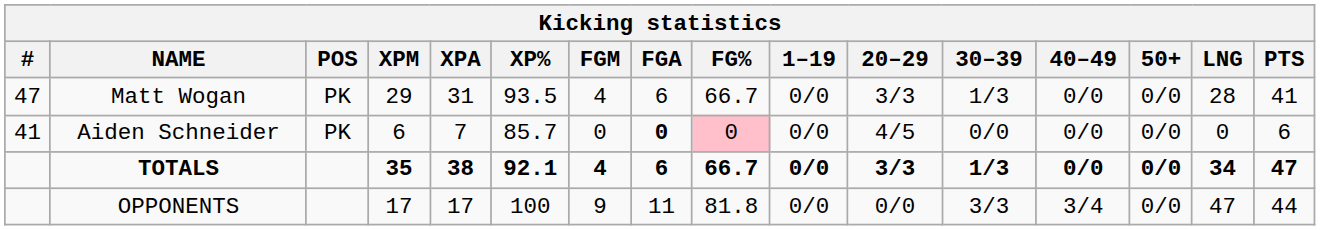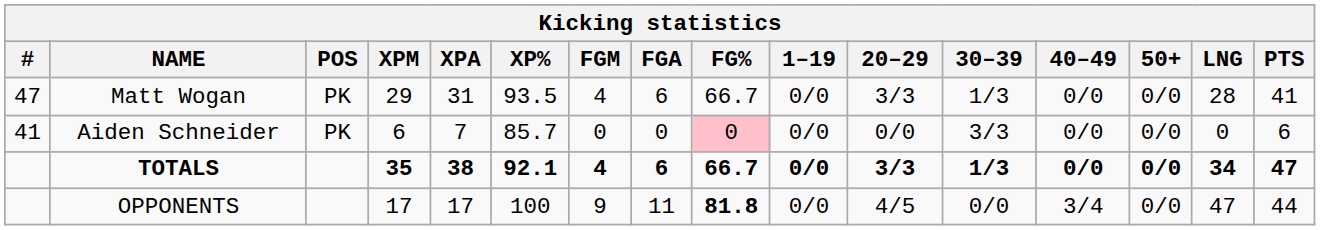Aiden Schneider | FGA: bold -> normal
Aiden Schneider | 20–29: 4/5 -> 0/0
Aiden Schneider | 30–39: 0/0 -> 3/3
OPPONENTS | FG%: normal -> bold
OPPONENTS | 20–29: 0/0 -> 4/5
OPPONENTS | 30–39: 3/3 -> 0/0
